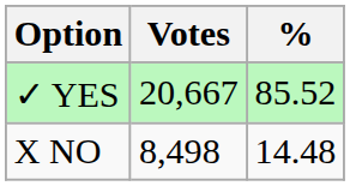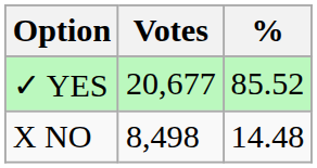✓ YES | Votes: 20,667 -> 20,677
